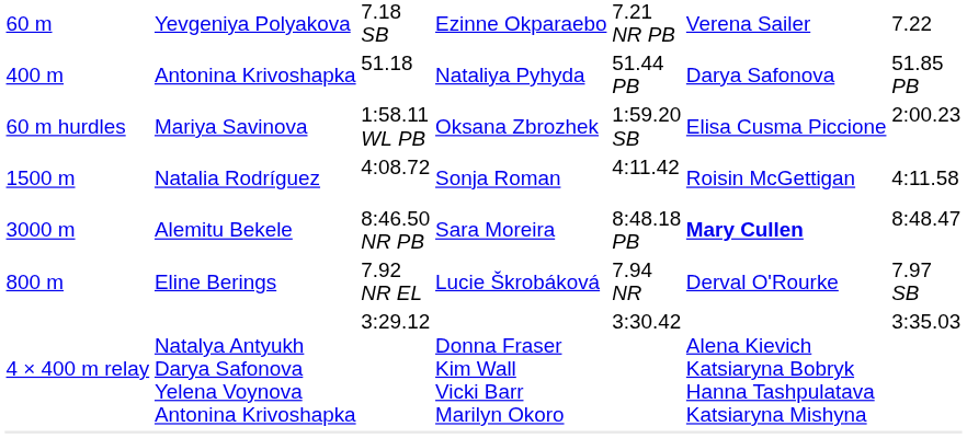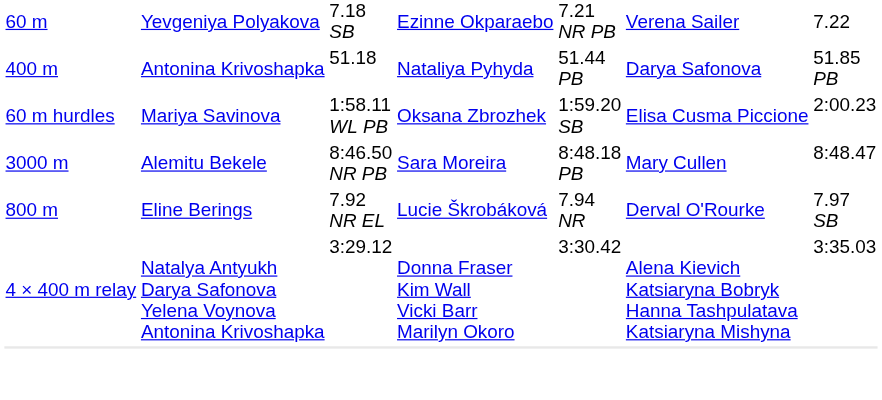- row: 1500 m | Natalia Rodríguez | 4:08.72 | Sonja Roman | 4:11.42 | Roisin McGettigan | 4:11.58
Alemitu Bekele | column 6: bold -> normal
